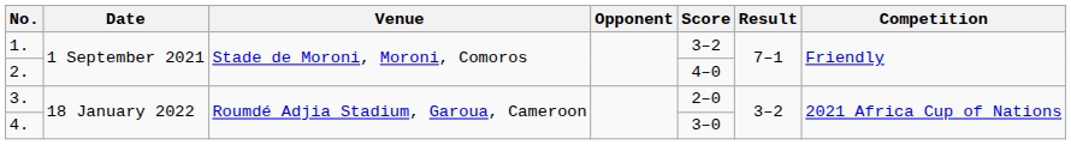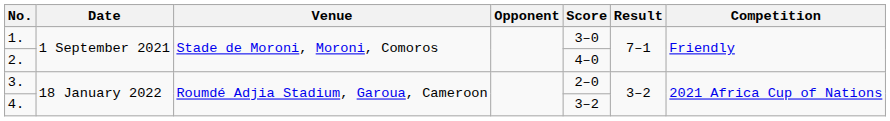1. | Score: 3–2 -> 3–0
4. | Score: 3–0 -> 3–2
